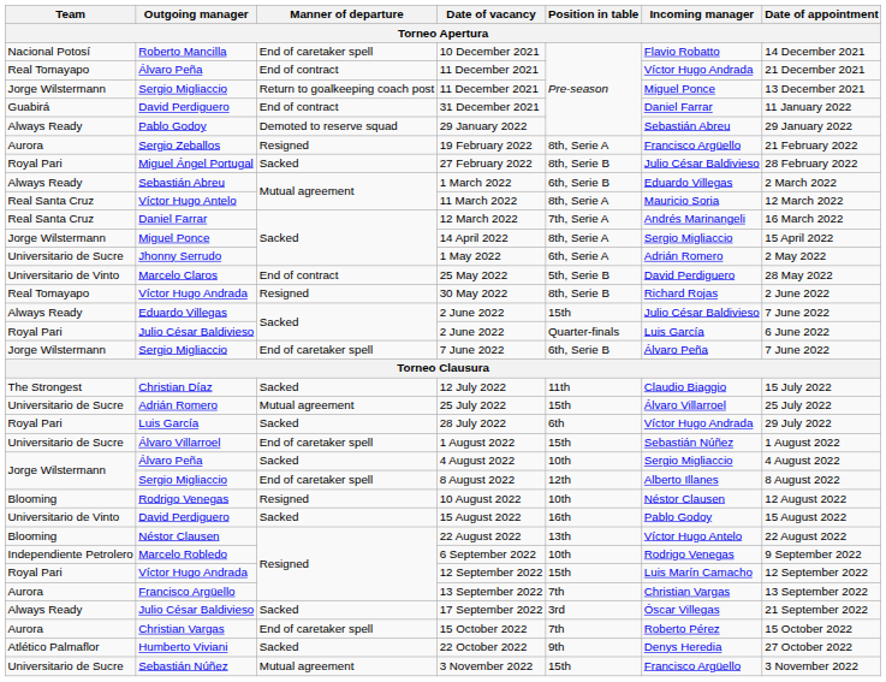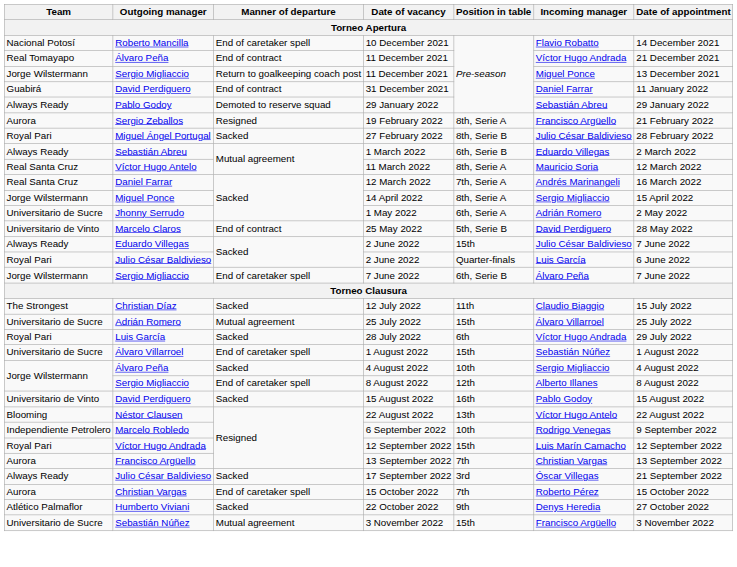- row: Real Tomayapo | Víctor Hugo Andrada | Resigned | 30 May 2022 | 8th, Serie B | Richard Rojas | 2 June 2022
- row: Blooming | Rodrigo Venegas | Resigned | 10 August 2022 | 10th | Néstor Clausen | 12 August 2022
